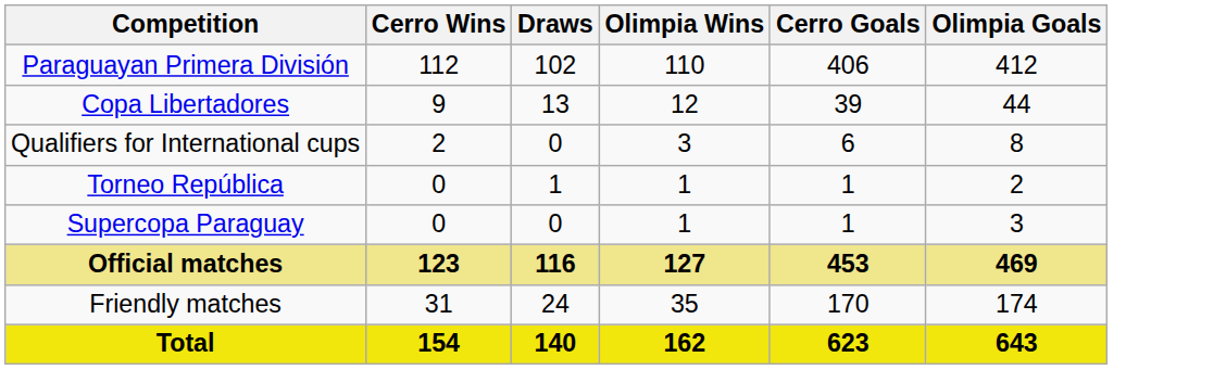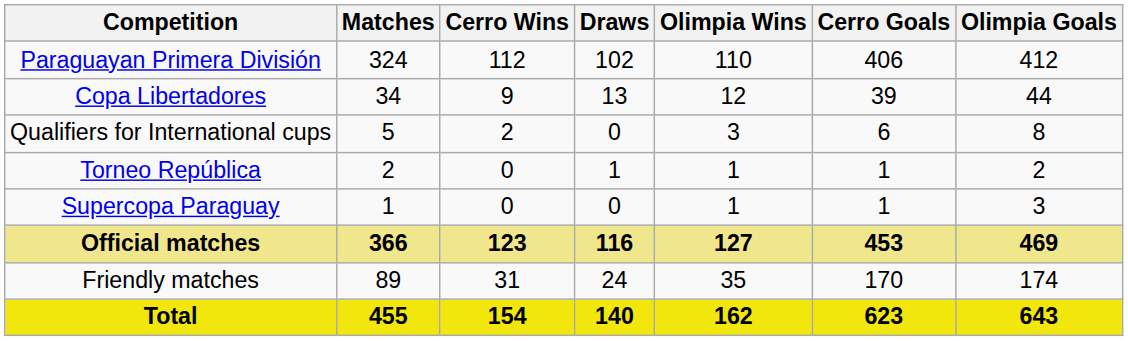+ column: Matches | 324 | 34 | 5 | 2 | 1 | 366 | 89 | 455
